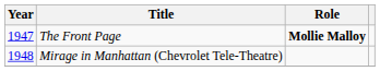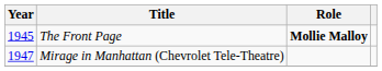The Front Page | Year: 1947 -> 1945
Mirage in Manhattan (Chevrolet Tele-Theatre) | Year: 1948 -> 1947
